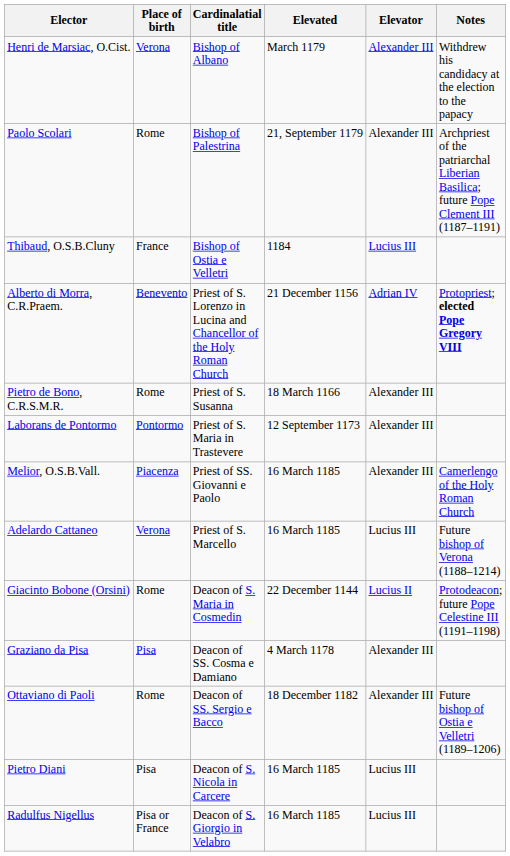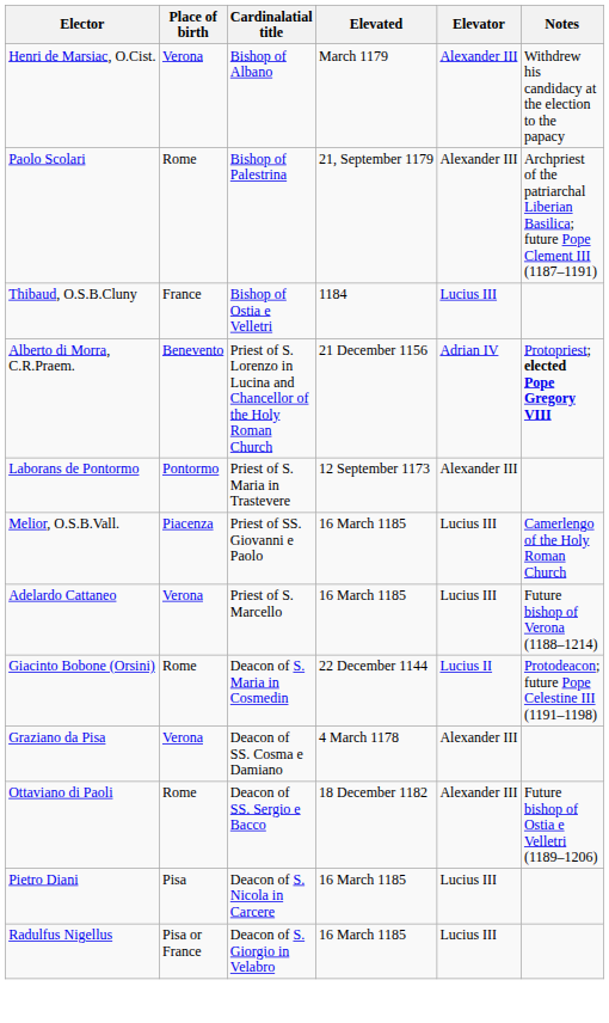- row: Pietro de Bono, C.R.S.M.R. | Rome | Priest of S. Susanna | 18 March 1166 | Alexander III
Melior, O.S.B.Vall. | Elevator: Alexander III -> Lucius III
Graziano da Pisa | Place of birth: Pisa -> Verona
